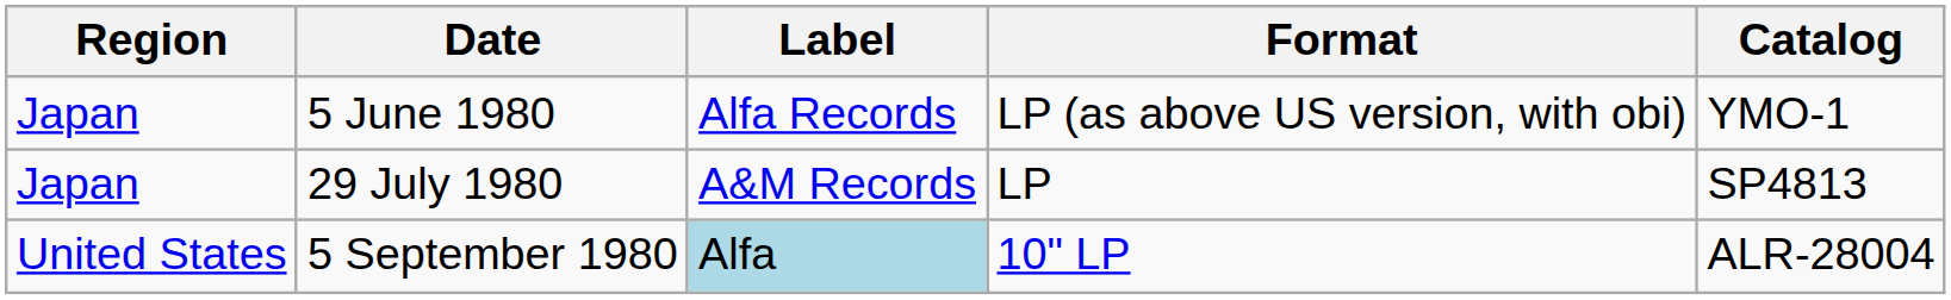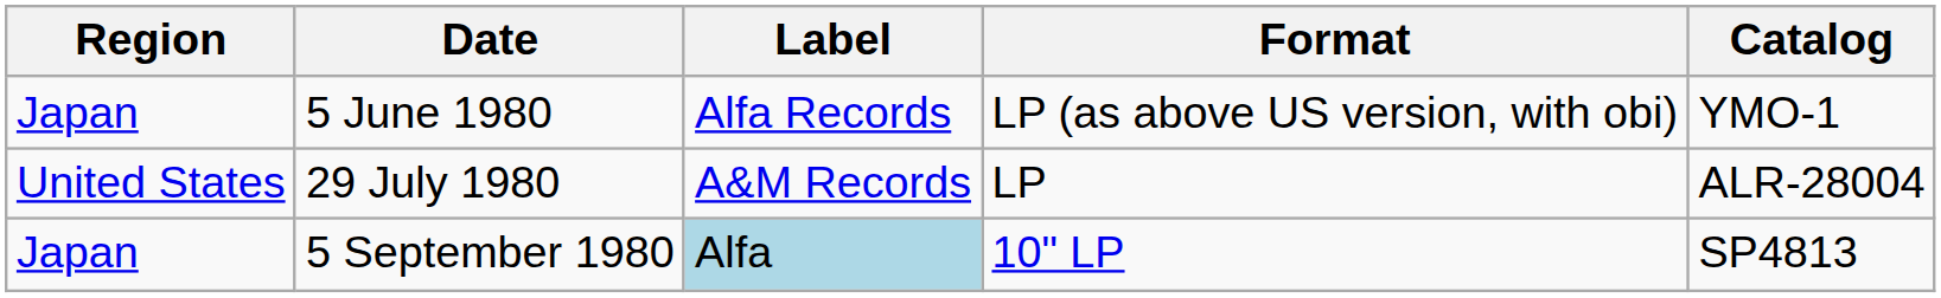29 July 1980 | Region: Japan -> United States
29 July 1980 | Catalog: SP4813 -> ALR-28004
5 September 1980 | Region: United States -> Japan
5 September 1980 | Catalog: ALR-28004 -> SP4813
